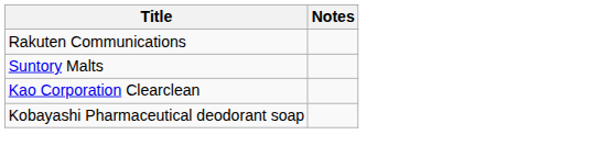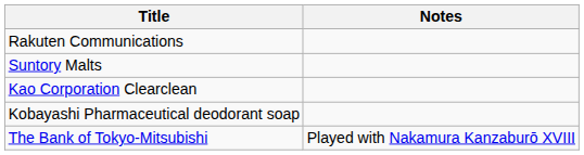+ row: The Bank of Tokyo-Mitsubishi | Played with Nakamura Kanzaburō XVIII
